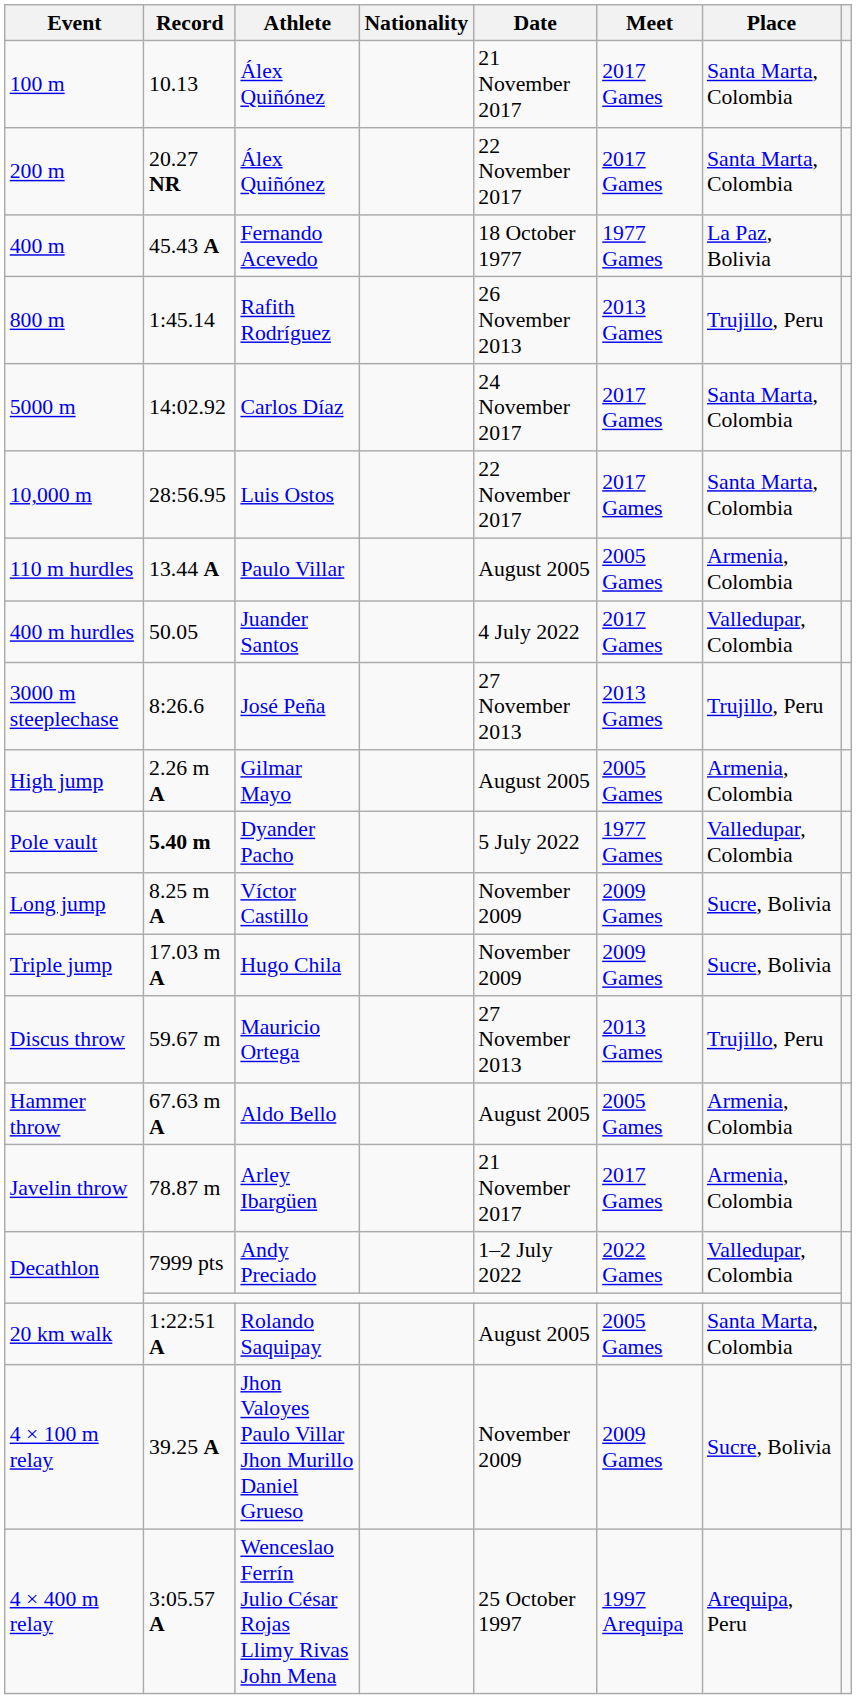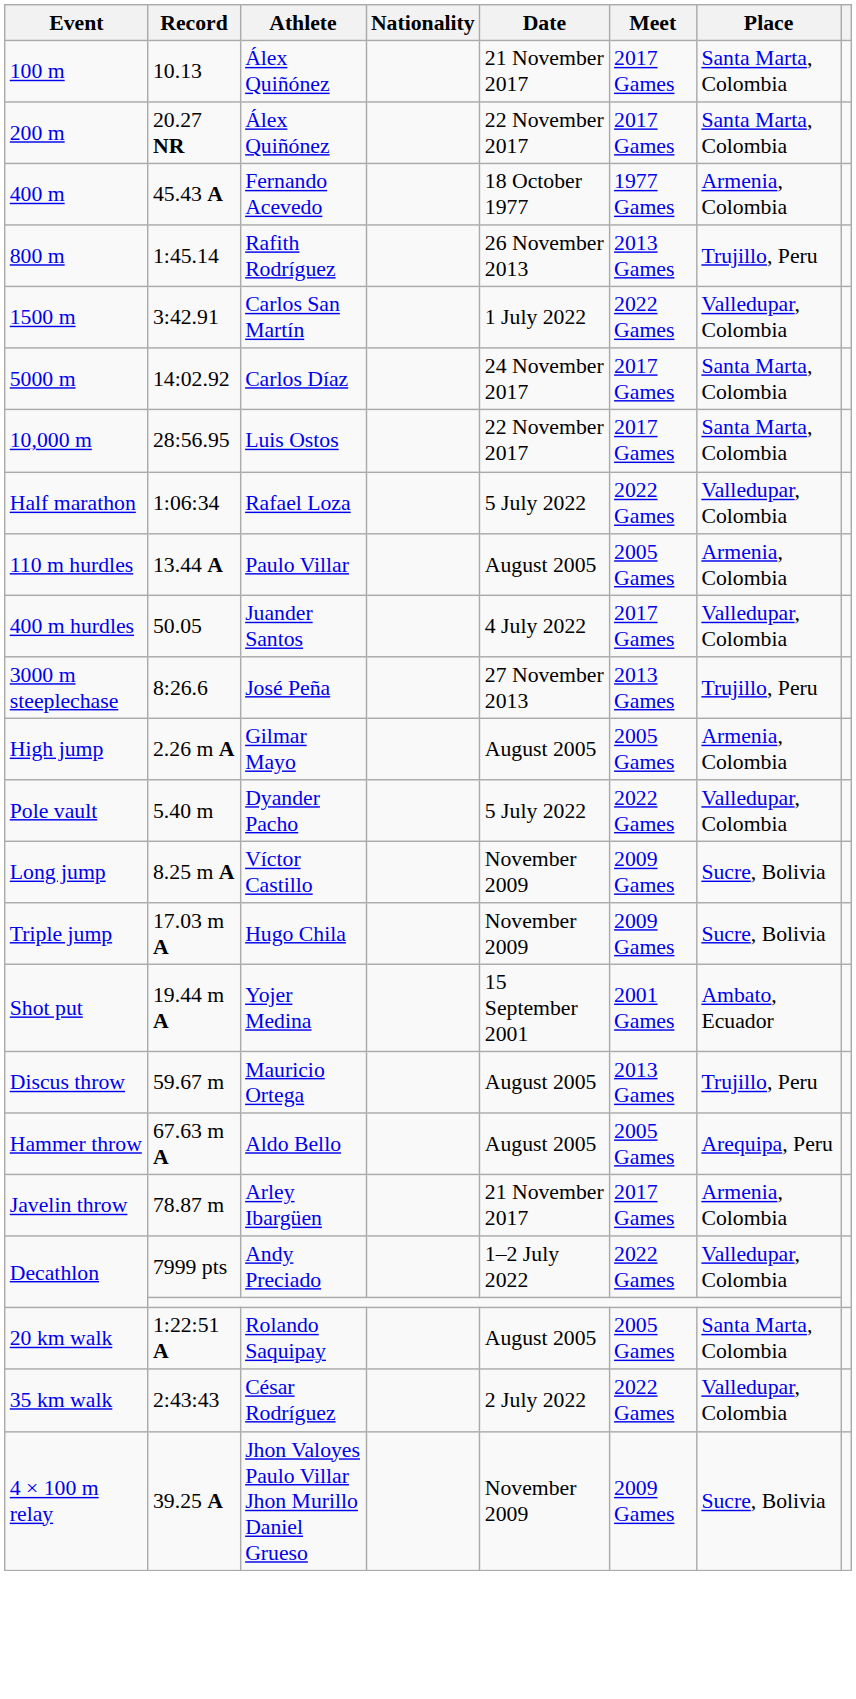400 m | Place: La Paz, Bolivia -> Armenia, Colombia
+ row: 1500 m | 3:42.91 | Carlos San Martín | 1 July 2022 | 2022 Games | Valledupar, Colombia
+ row: Half marathon | 1:06:34 | Rafael Loza | 5 July 2022 | 2022 Games | Valledupar, Colombia
Pole vault | Record: bold -> normal
Pole vault | Meet: 1977 Games -> 2022 Games
+ row: Shot put | 19.44 m A | Yojer Medina | 15 September 2001 | 2001 Games | Ambato, Ecuador
Discus throw | Date: 27 November 2013 -> August 2005
Hammer throw | Place: Armenia, Colombia -> Arequipa, Peru
+ row: 35 km walk | 2:43:43 | César Rodríguez | 2 July 2022 | 2022 Games | Valledupar, Colombia
- row: 4 × 400 m relay | 3:05.57 A | Wenceslao Ferrín Julio César Rojas Llimy Rivas John Mena | 25 October 1997 | 1997 Arequipa | Arequipa, Peru
